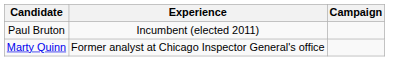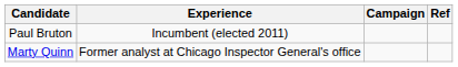+ column: Ref
